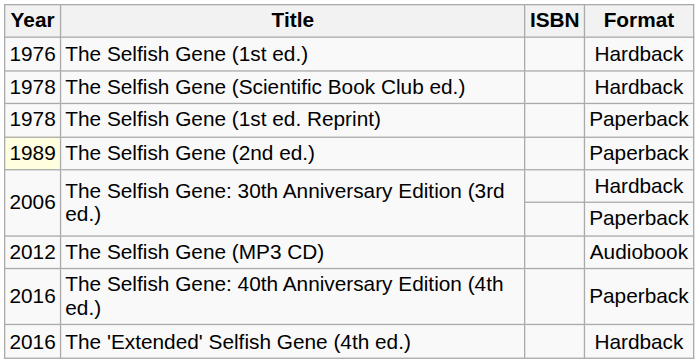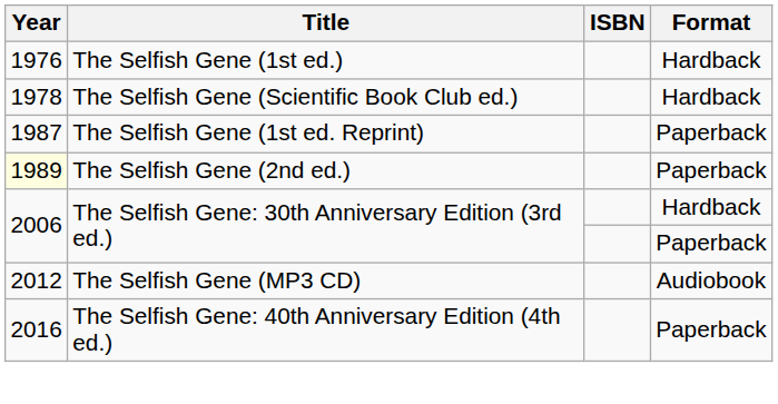The Selfish Gene (1st ed. Reprint) | Year: 1978 -> 1987
- row: 2016 | The 'Extended' Selfish Gene (4th ed.) | Hardback
